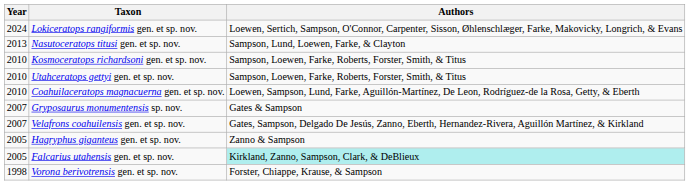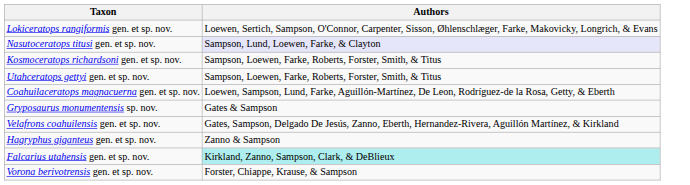- column: Year | 2024 | 2013 | 2010 | 2010 | 2010 | 2007 | 2007 | 2005 | 2005 | 1998
Nasutoceratops titusi gen. et sp. nov. | Authors: no background -> lavender background
